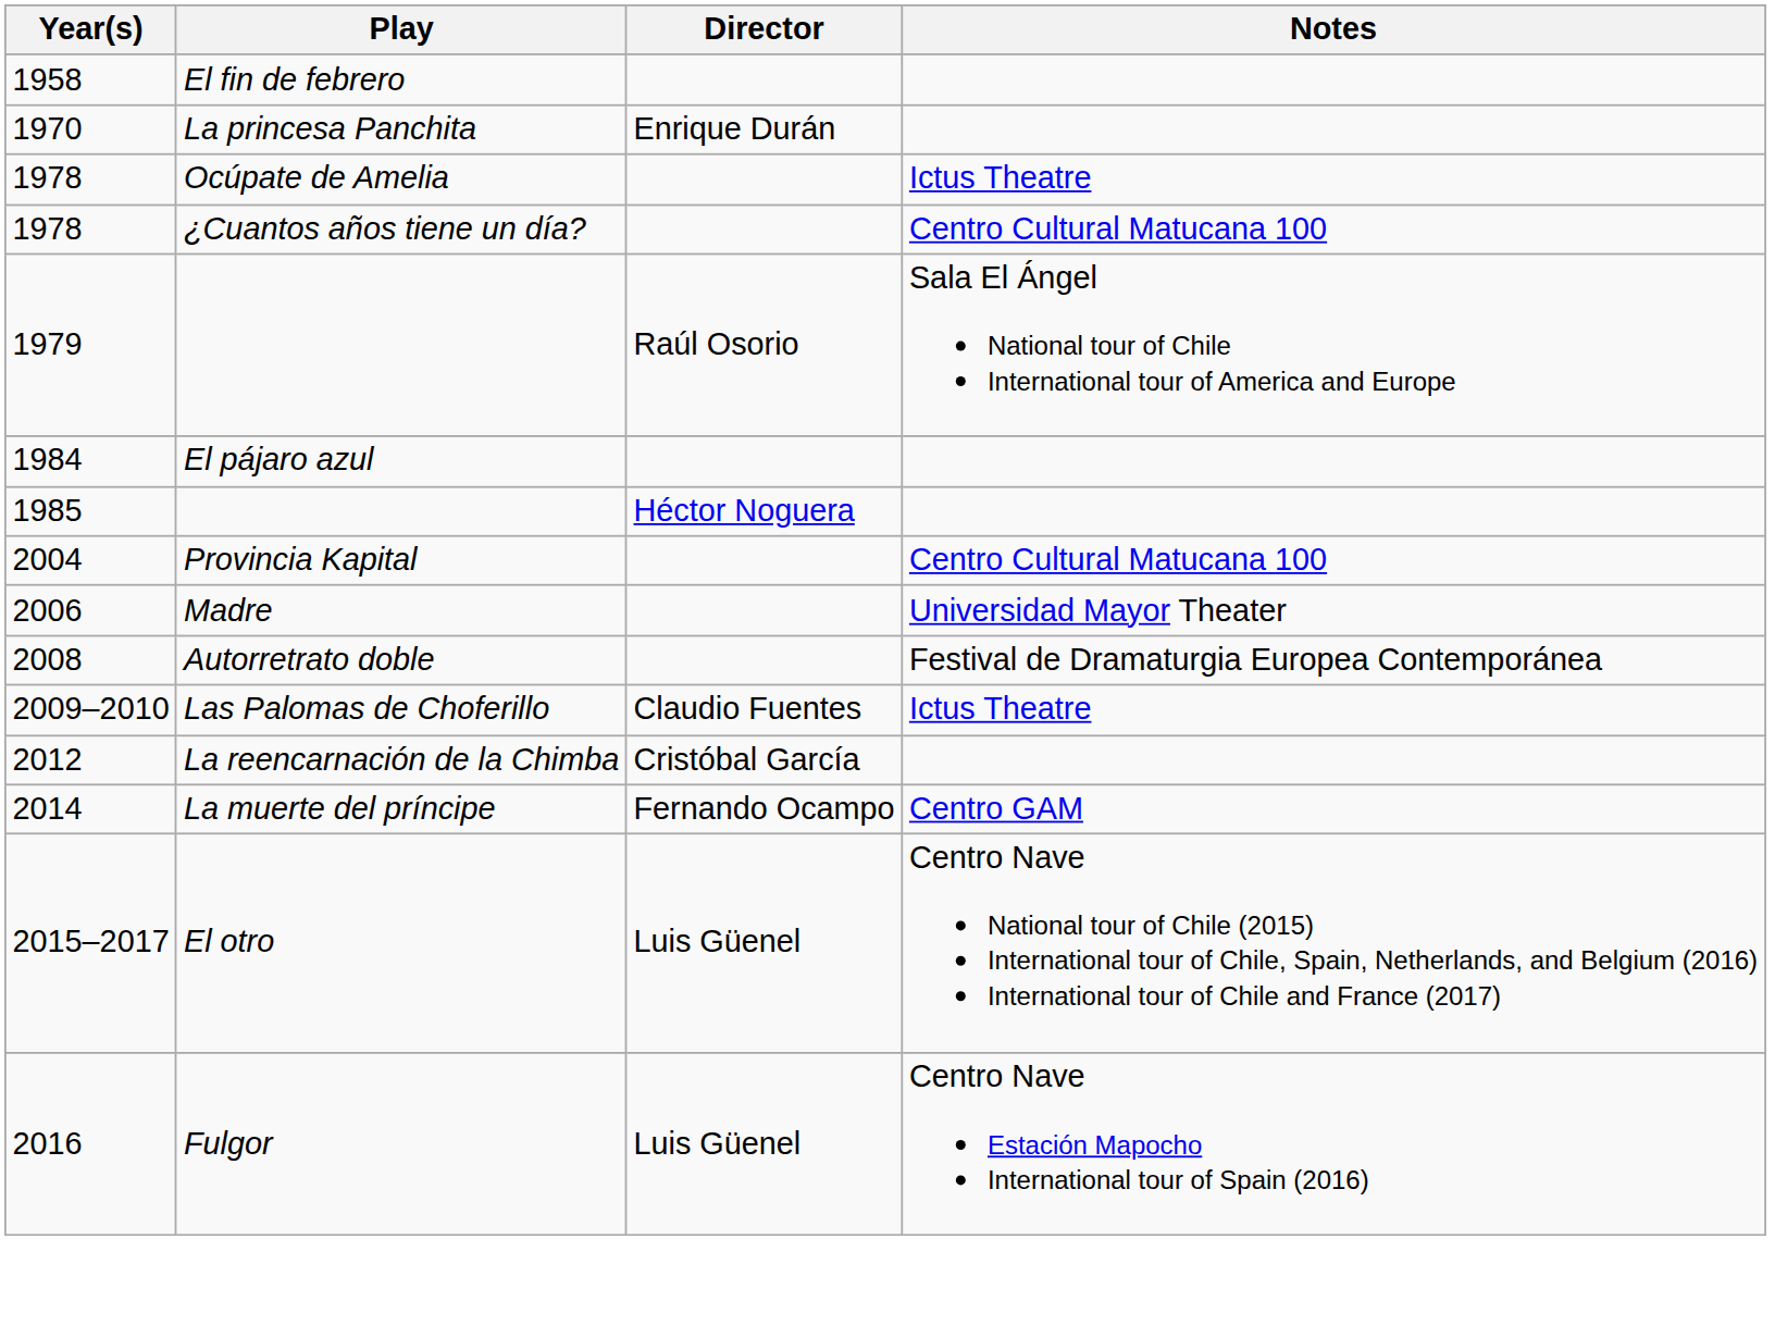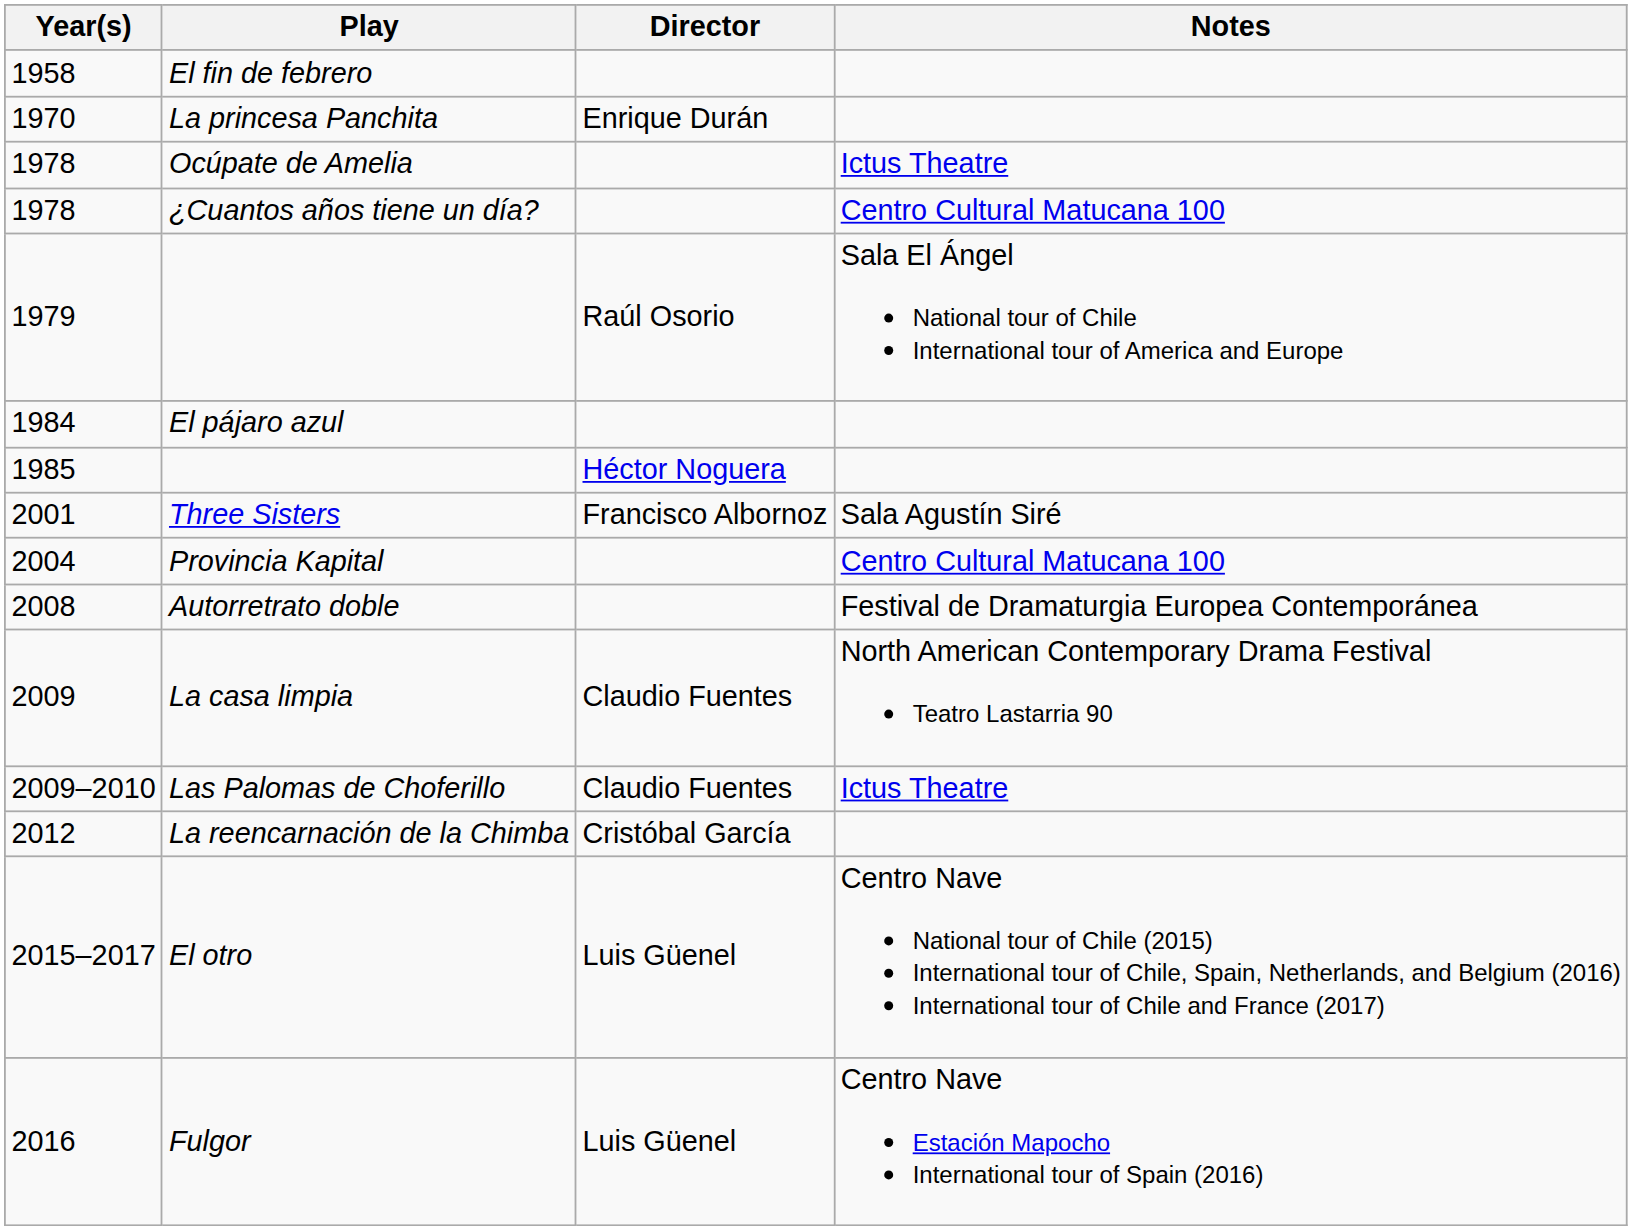+ row: 2001 | Three Sisters | Francisco Albornoz | Sala Agustín Siré
- row: 2006 | Madre | Universidad Mayor Theater
+ row: 2009 | La casa limpia | Claudio Fuentes | North American Contemporary Drama Festival Teatro Lastarria 90
- row: 2014 | La muerte del príncipe | Fernando Ocampo | Centro GAM
